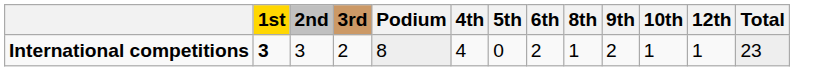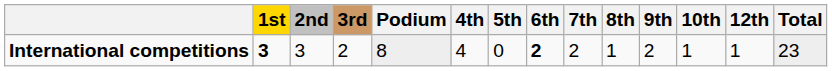+ column: 7th | 2
International competitions | 6th: normal -> bold
